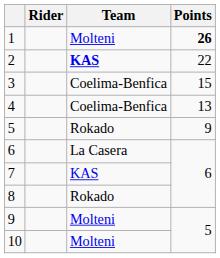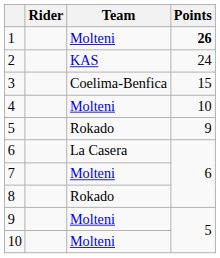2 | Team: bold -> normal
2 | Points: 22 -> 24
4 | Team: Coelima-Benfica -> Molteni
4 | Points: 13 -> 10
7 | Team: KAS -> Molteni
